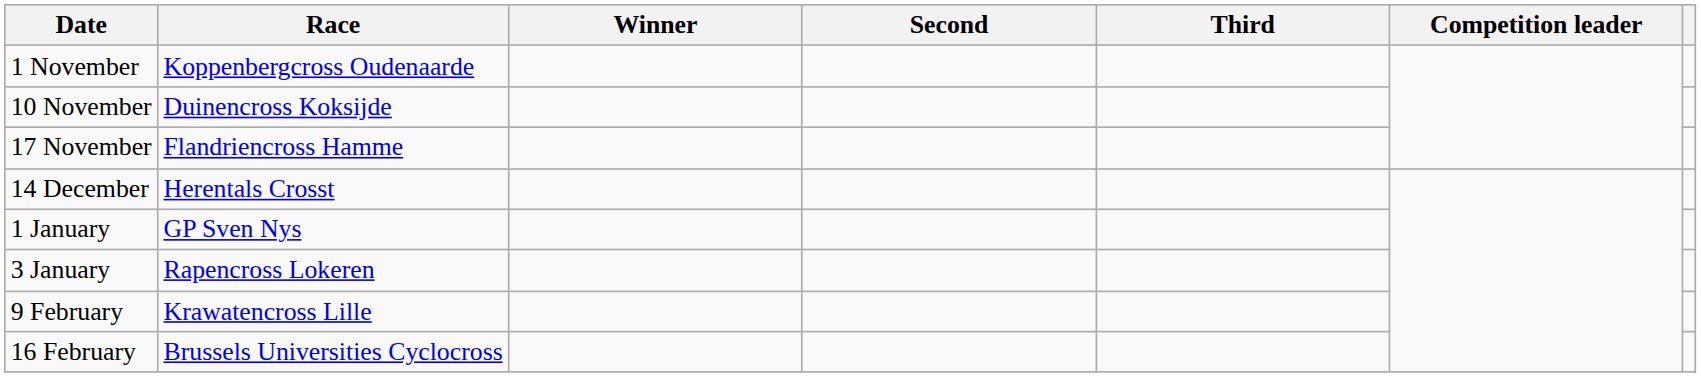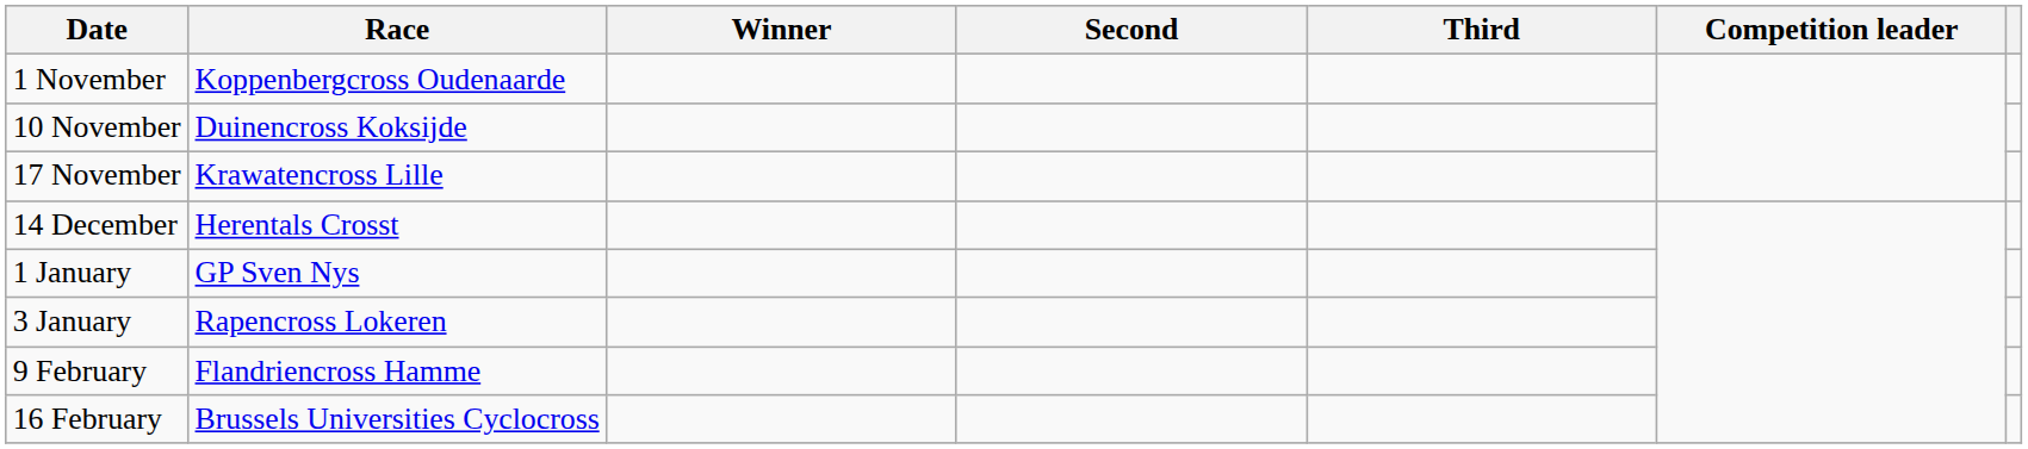17 November | Race: Flandriencross Hamme -> Krawatencross Lille
9 February | Race: Krawatencross Lille -> Flandriencross Hamme
